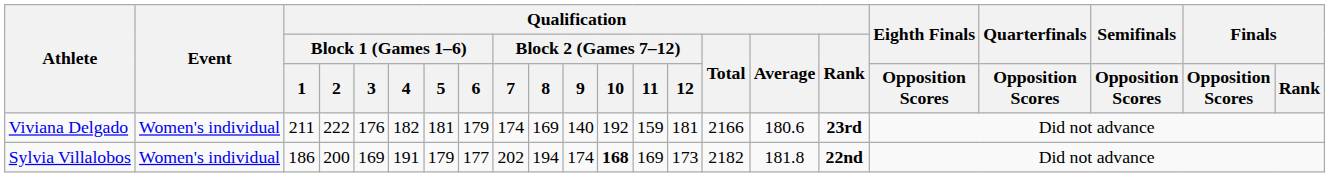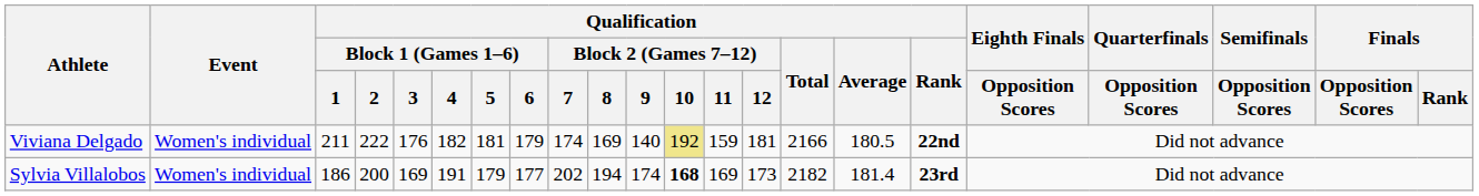Viviana Delgado | Qualification / Block 2 (Games 7–12) / 10: no background -> khaki background
Viviana Delgado | Qualification / Average: 180.6 -> 180.5
Viviana Delgado | Qualification / Rank: 23rd -> 22nd
Sylvia Villalobos | Qualification / Average: 181.8 -> 181.4
Sylvia Villalobos | Qualification / Rank: 22nd -> 23rd
